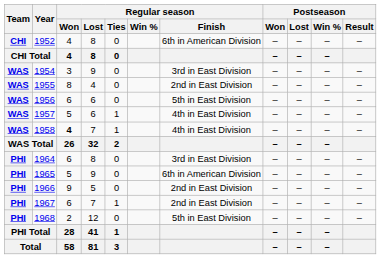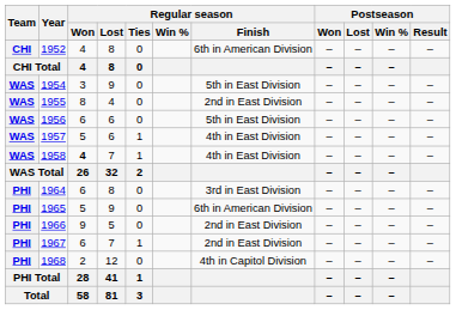1954 | Regular season / Finish: 3rd in East Division -> 5th in East Division
1968 | Regular season / Finish: 5th in East Division -> 4th in Capitol Division
